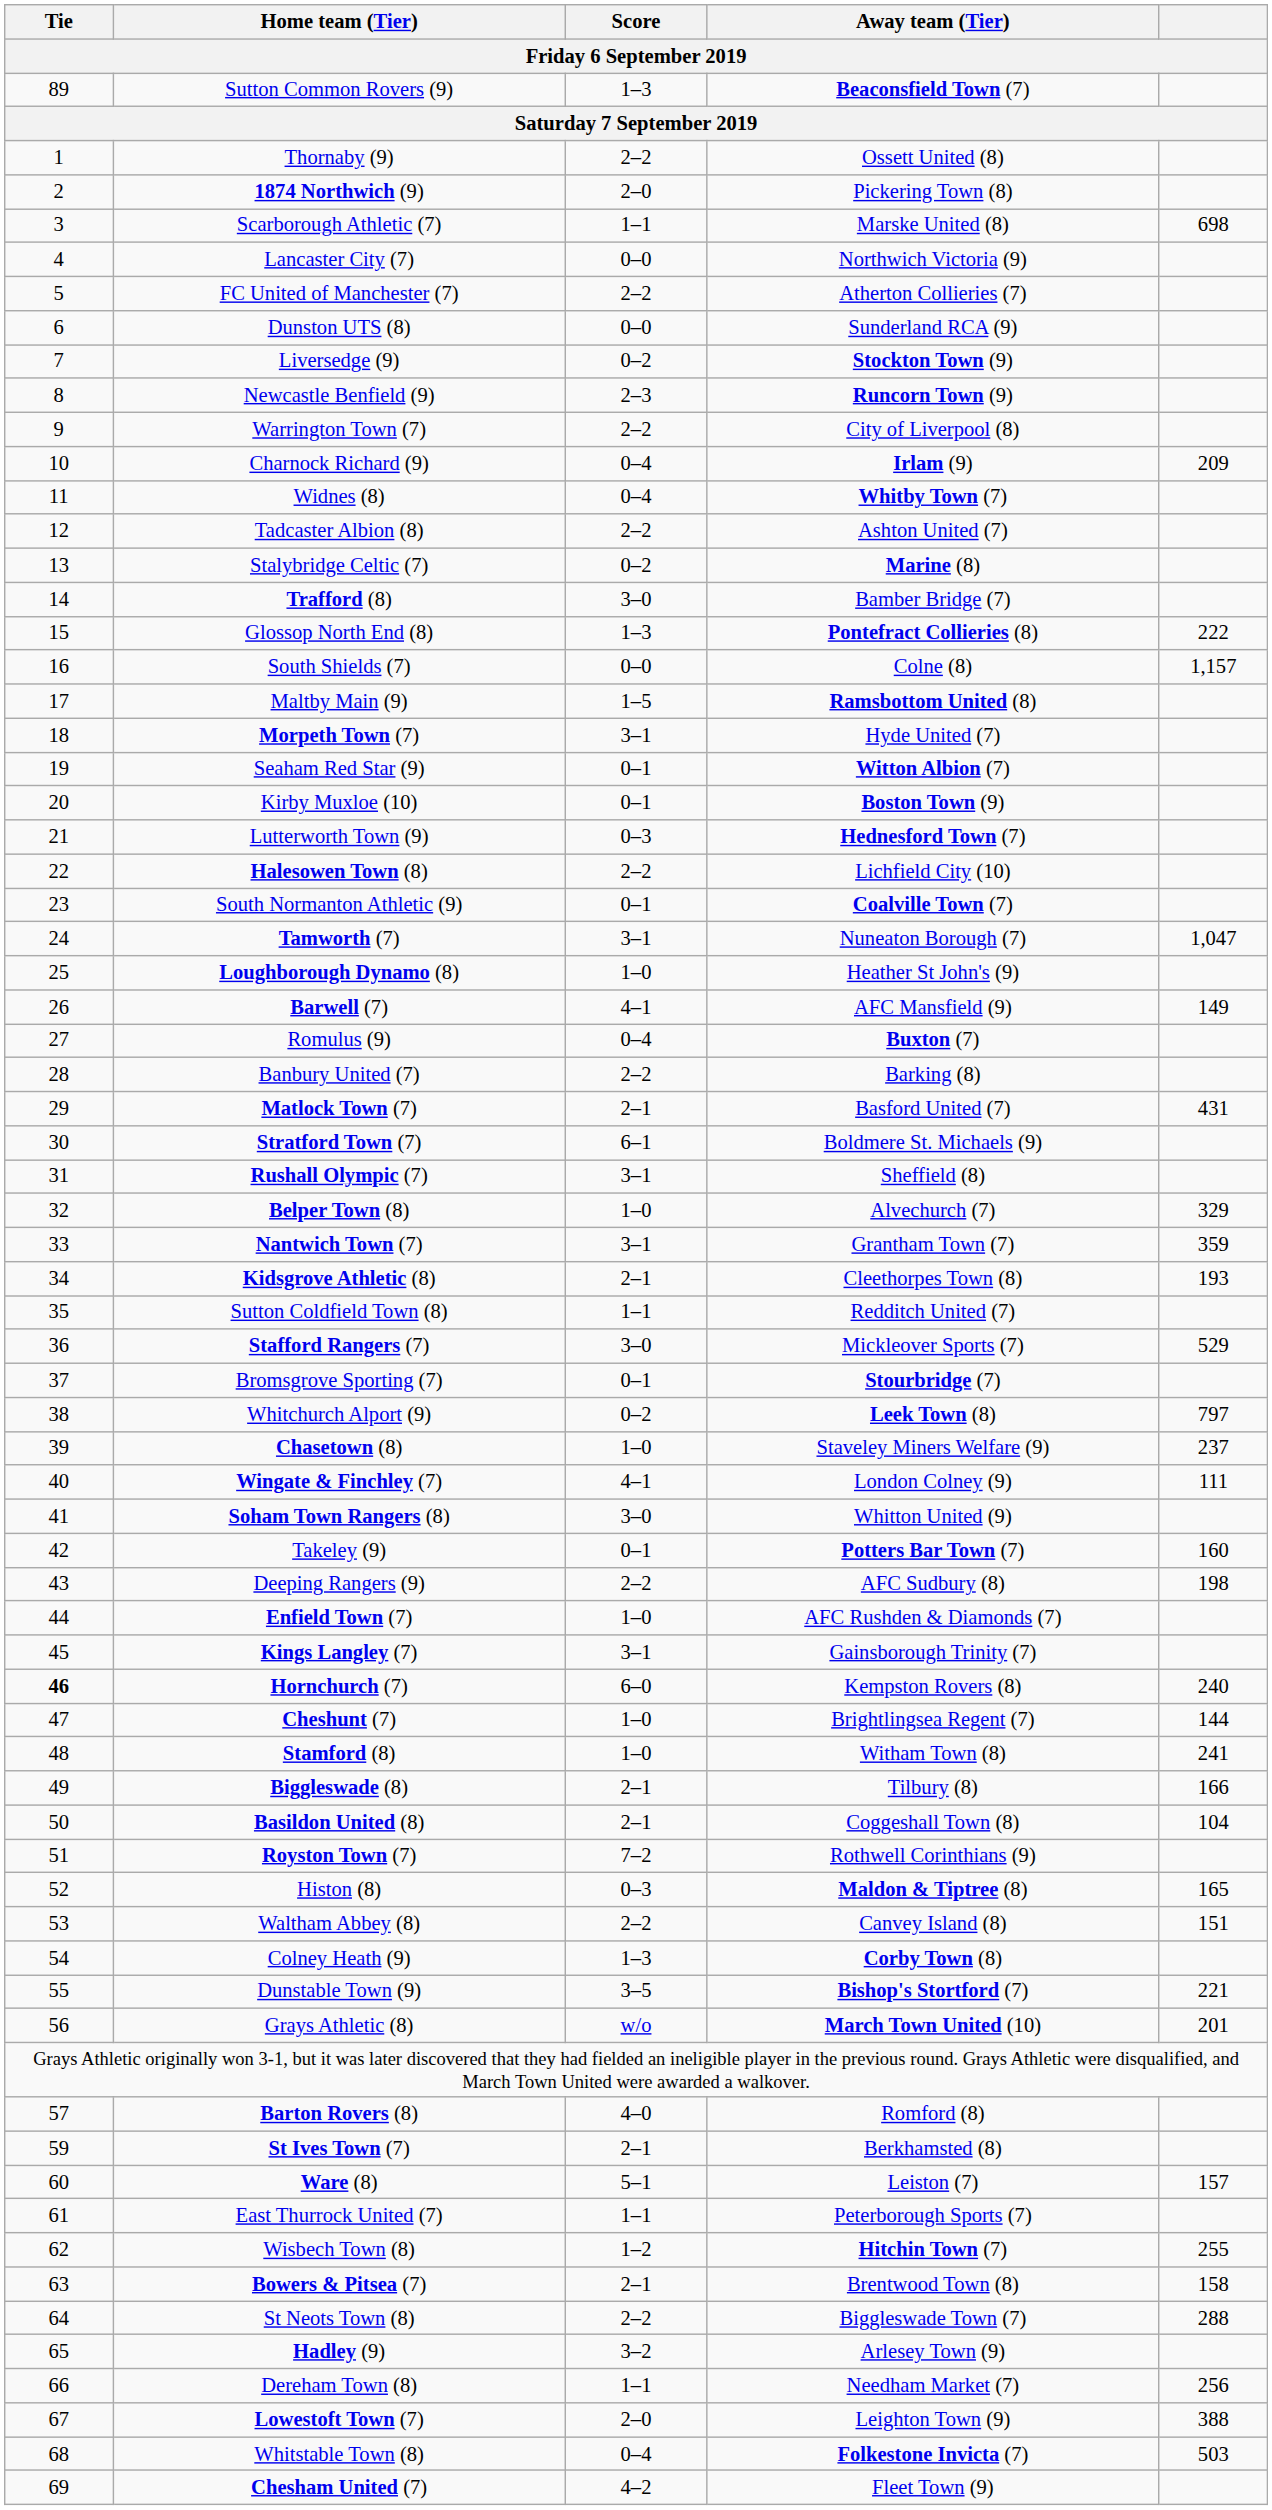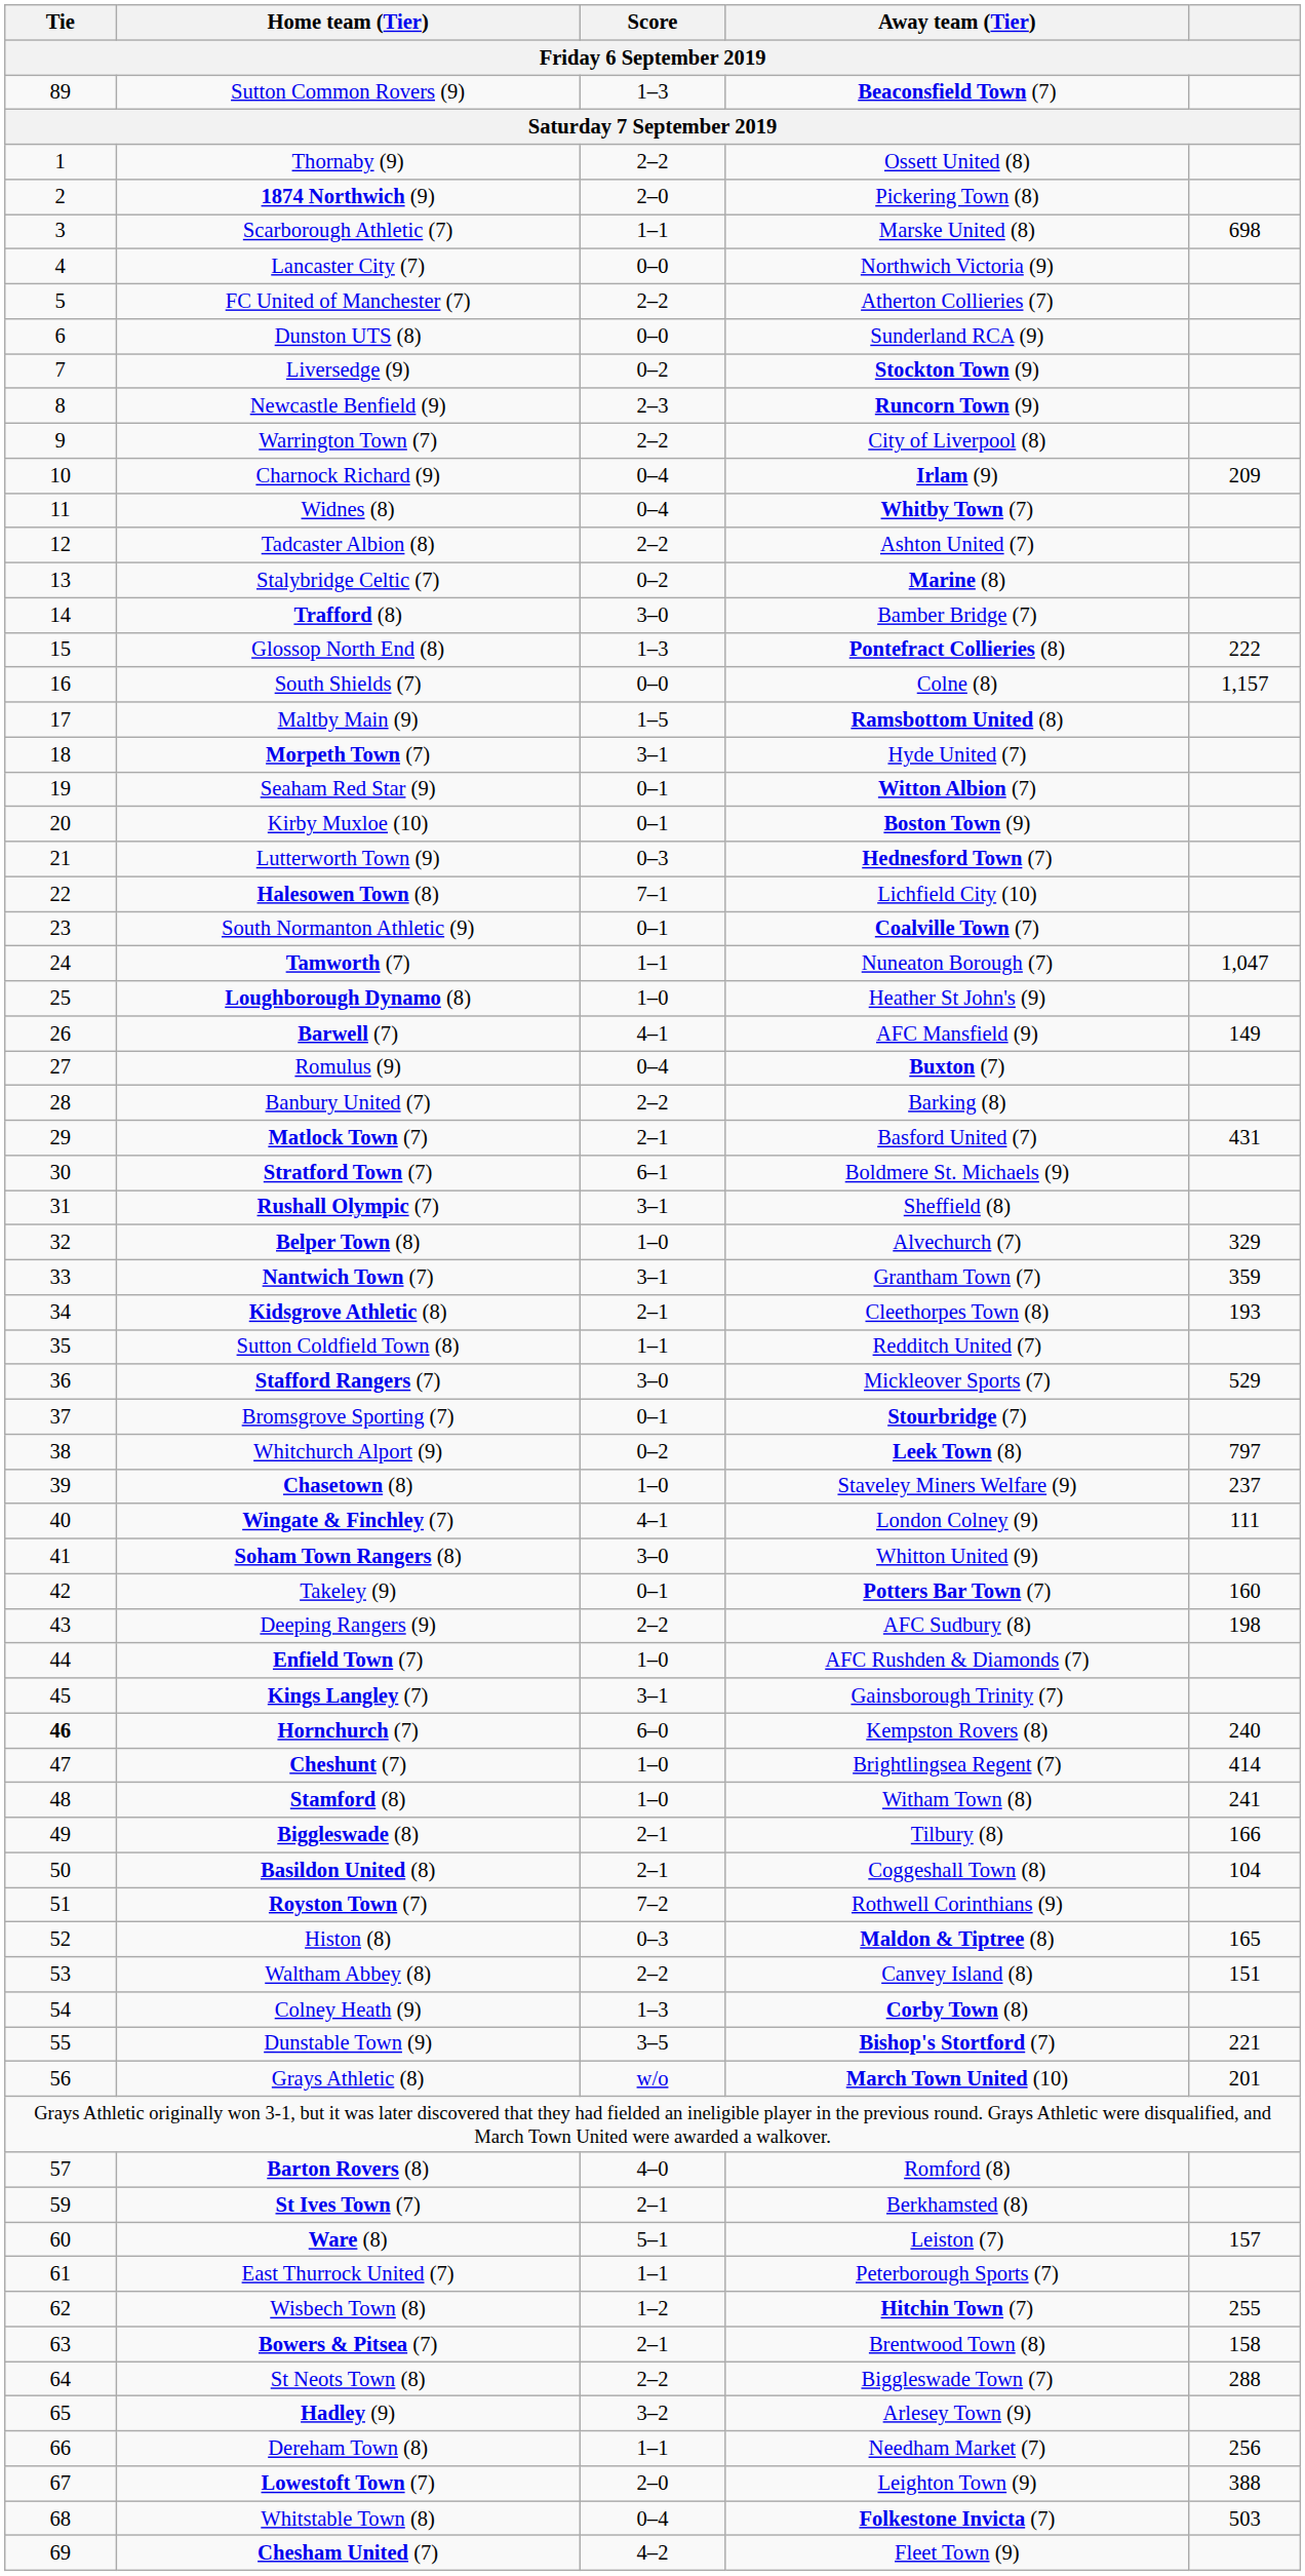Halesowen Town (8) | Score: 2–2 -> 7–1
Tamworth (7) | Score: 3–1 -> 1–1
Cheshunt (7) | column 5: 144 -> 414
